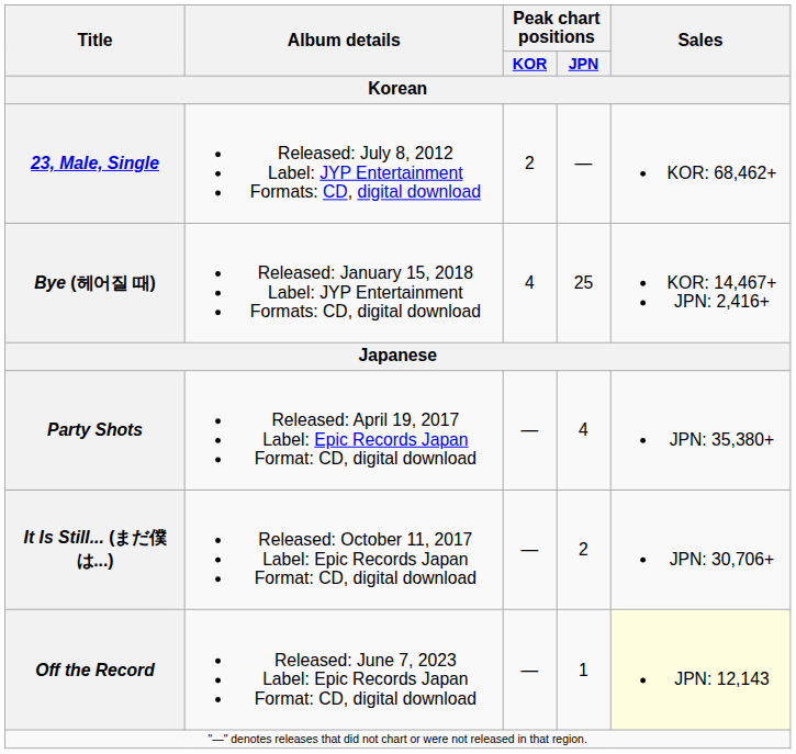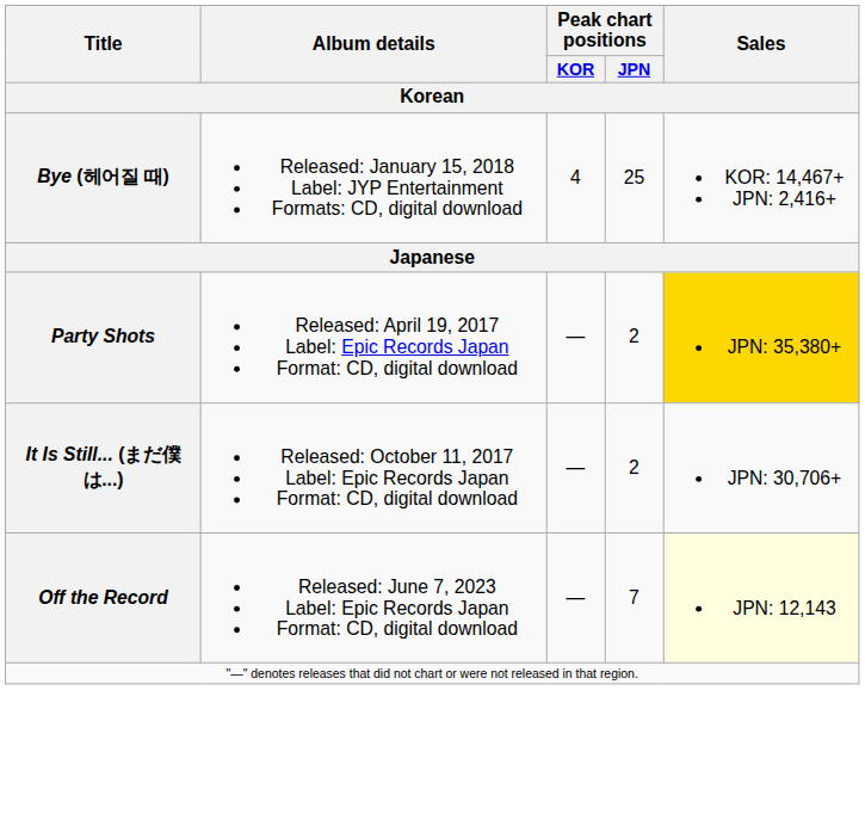- row: 23, Male, Single | Released: July 8, 2012 Label: JYP Entertainment Formats: CD, digital download | 2 | — | KOR: 68,462+
Party Shots | Peak chart positions / JPN: 4 -> 2
Party Shots | Sales: no background -> gold background
Off the Record | Peak chart positions / JPN: 1 -> 7
